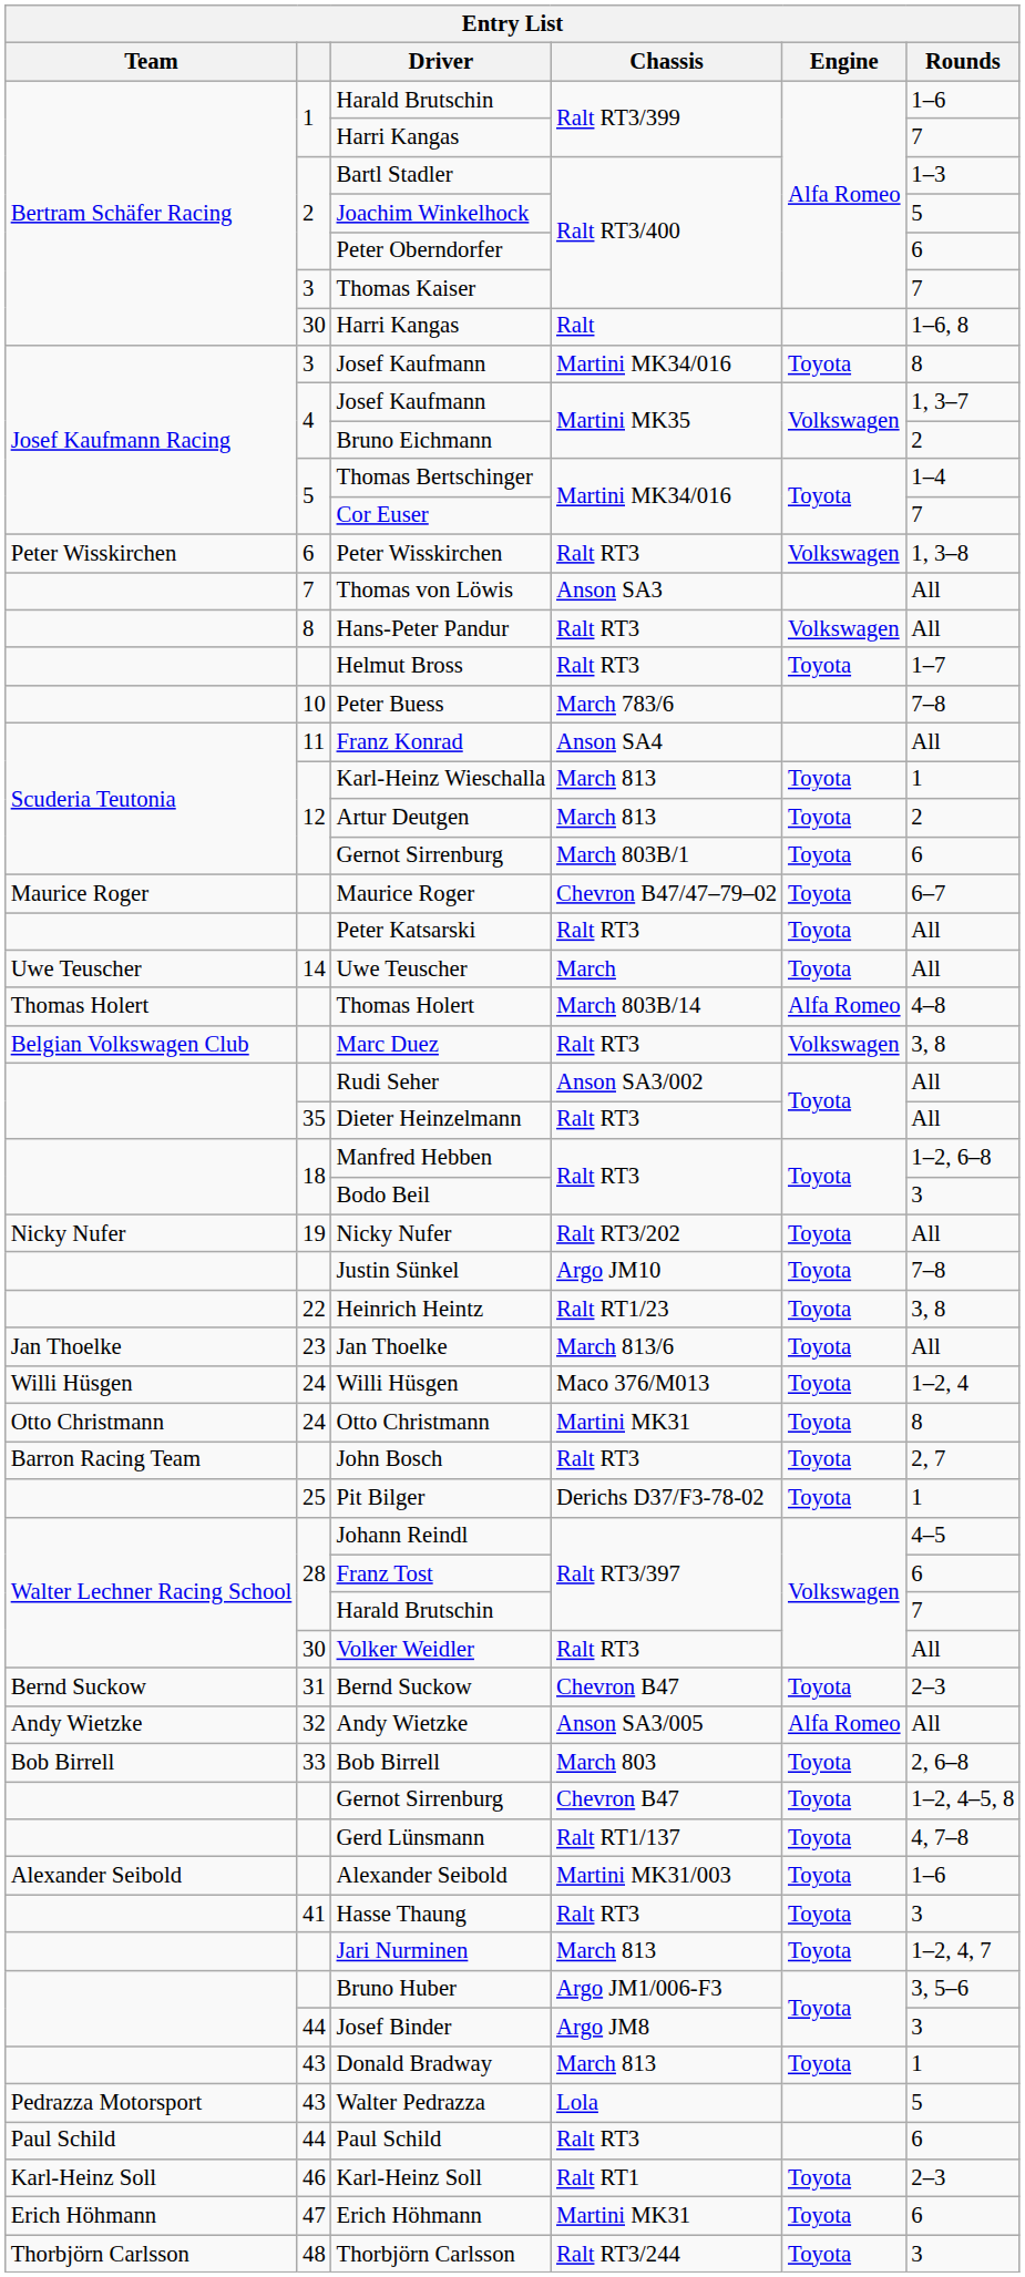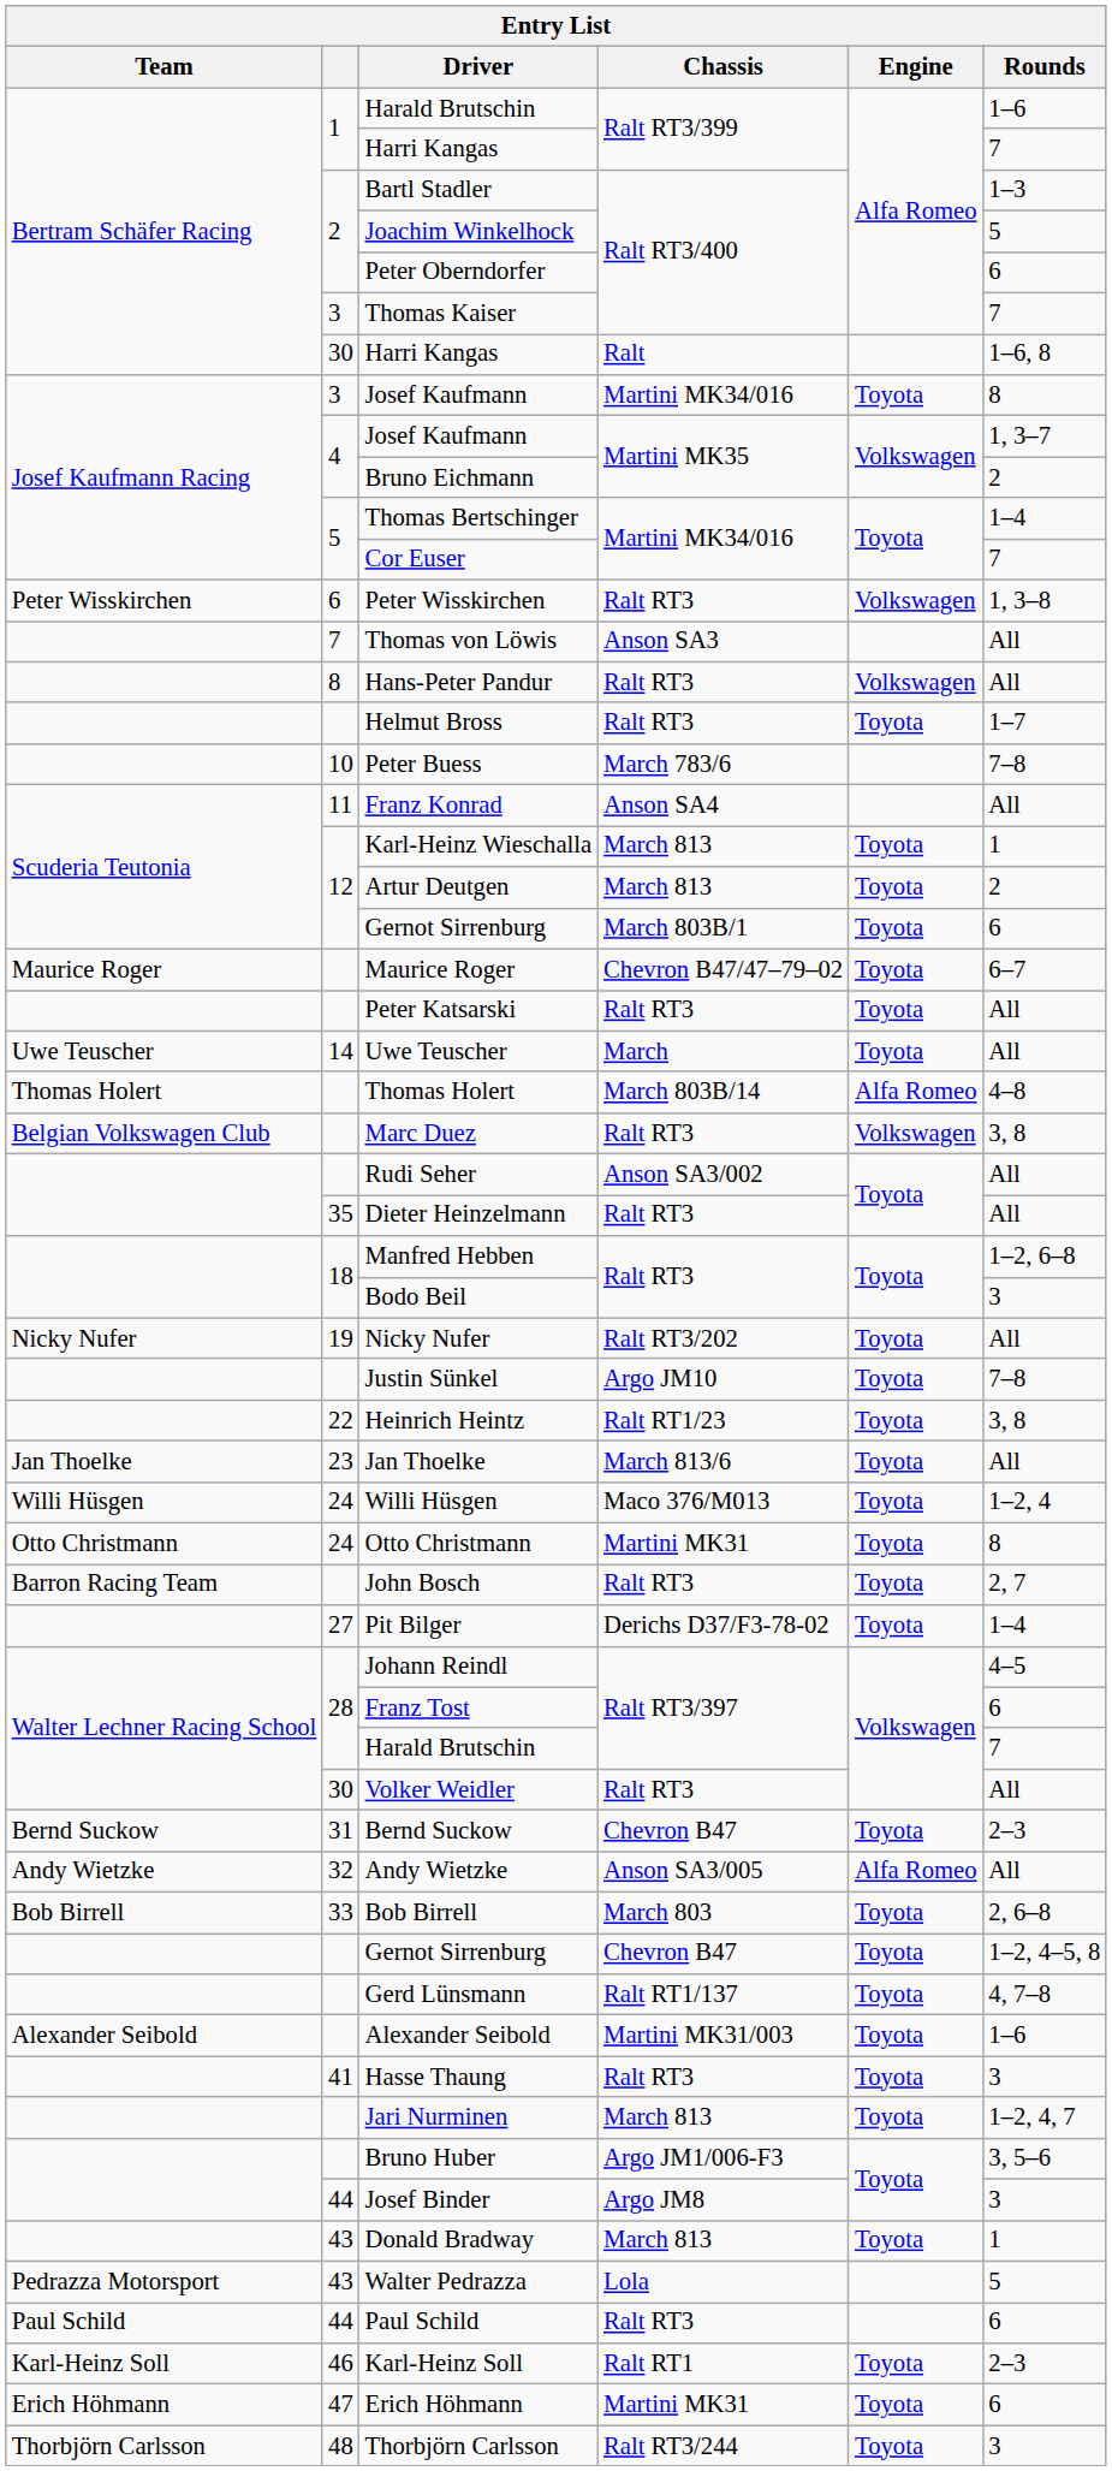Pit Bilger | column 2: 25 -> 27
Pit Bilger | Rounds: 1 -> 1–4
